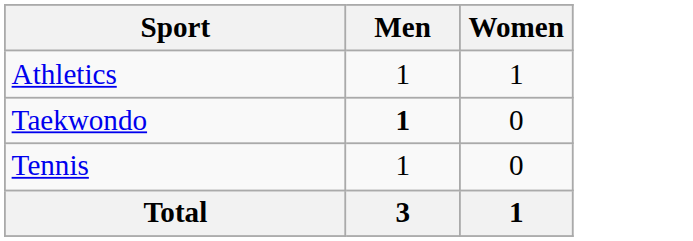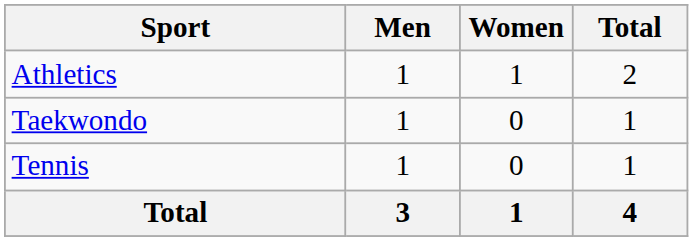+ column: Total | 2 | 1 | 1 | 4
Taekwondo | Men: bold -> normal
